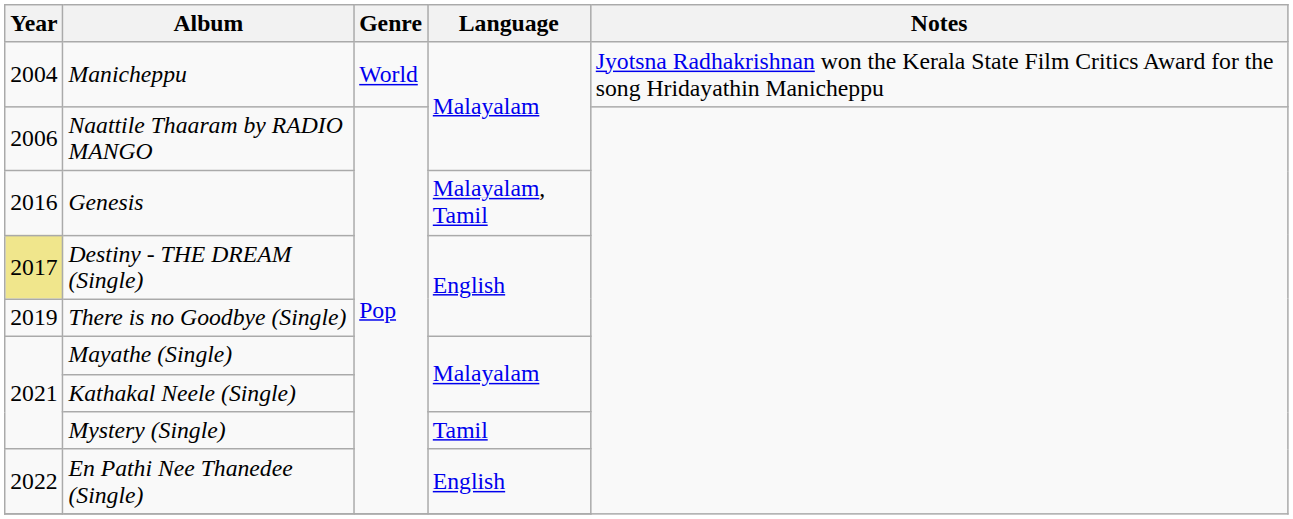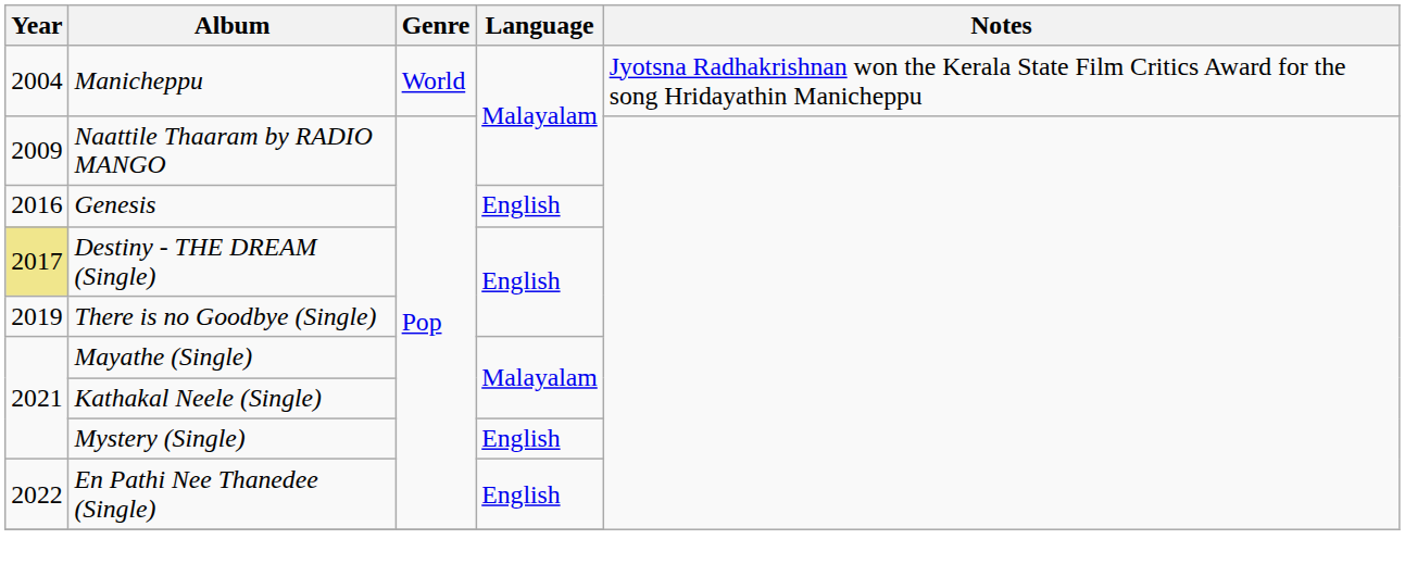Naattile Thaaram by RADIO MANGO | Year: 2006 -> 2009
Genesis | Language: Malayalam, Tamil -> English
Mystery (Single) | Language: Tamil -> English
